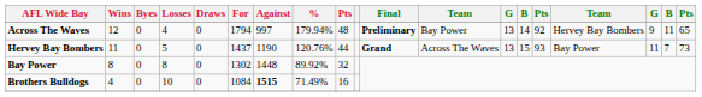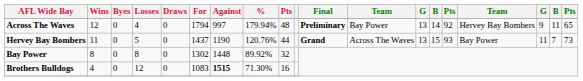Brothers Bulldogs | Losses: 10 -> 12
Brothers Bulldogs | For: 1084 -> 1083
Brothers Bulldogs | %: 71.49% -> 71.30%
